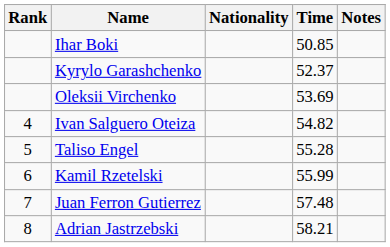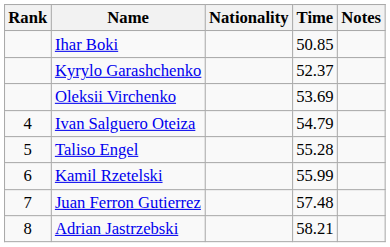Ivan Salguero Oteiza | Time: 54.82 -> 54.79
